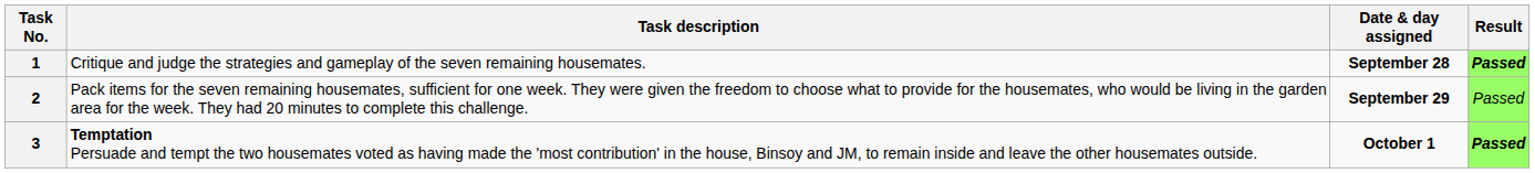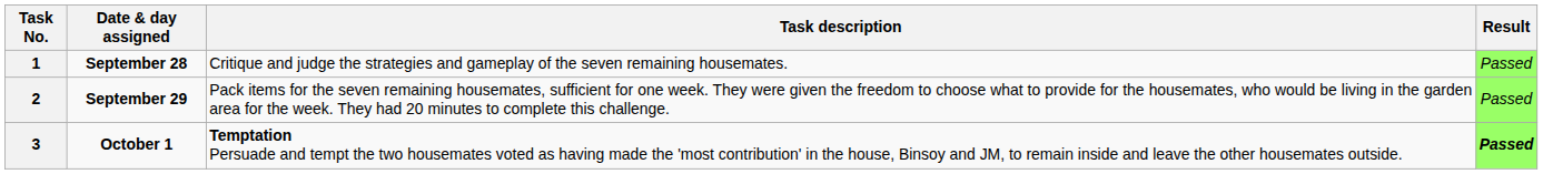columns swapped: Date & day assigned <-> Task description
1 | Result: bold -> normal
